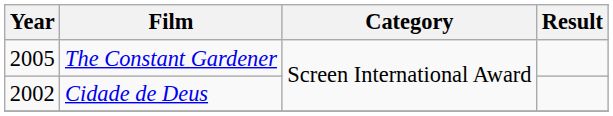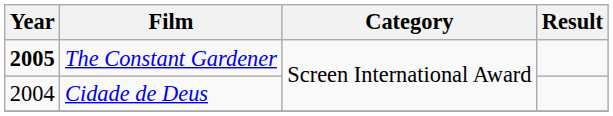The Constant Gardener | Year: normal -> bold
Cidade de Deus | Year: 2002 -> 2004
